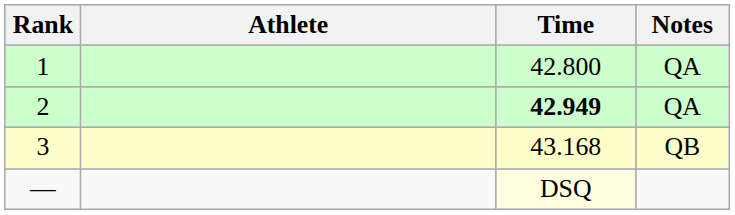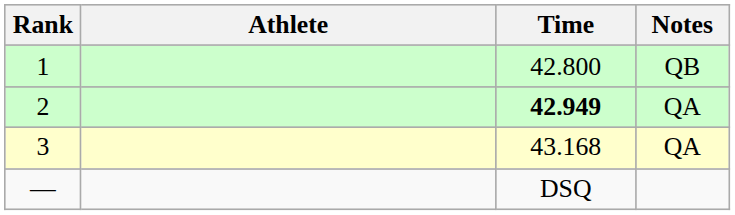1 | Notes: QA -> QB
3 | Notes: QB -> QA
— | Time: lightyellow background -> no background
